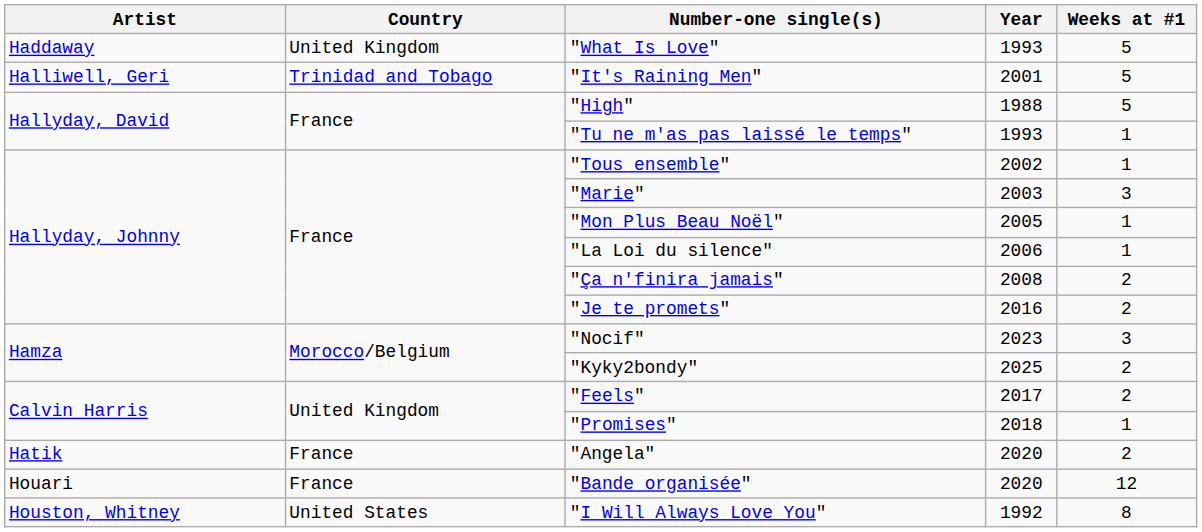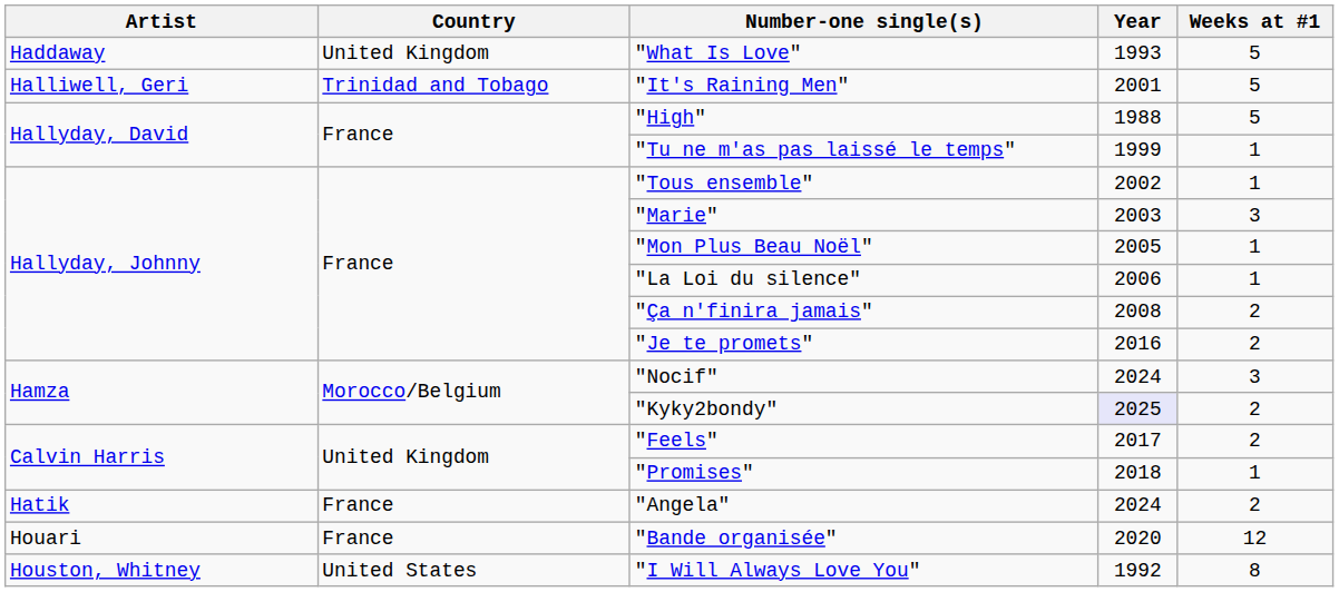"Tu ne m'as pas laissé le temps" | Year: 1993 -> 1999
"Nocif" | Year: 2023 -> 2024
"Kyky2bondy" | Year: no background -> lavender background
"Angela" | Year: 2020 -> 2024
